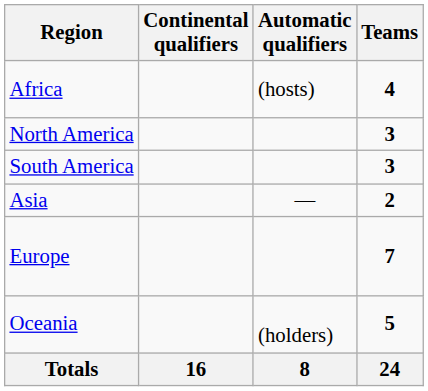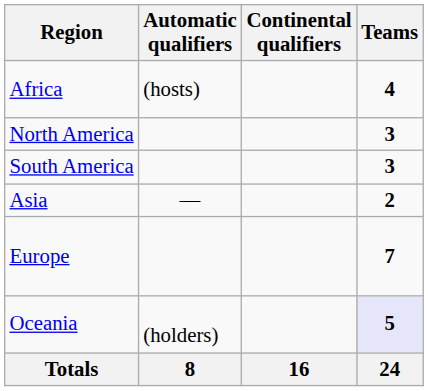columns swapped: Automatic qualifiers <-> Continental qualifiers
Oceania | Teams: no background -> lavender background
